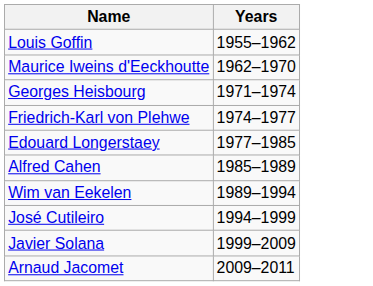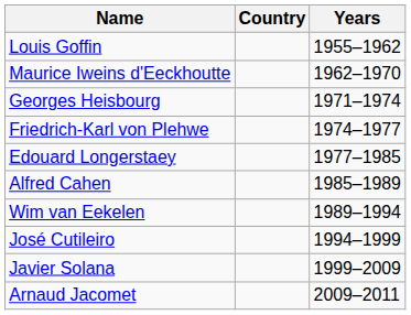+ column: Country
